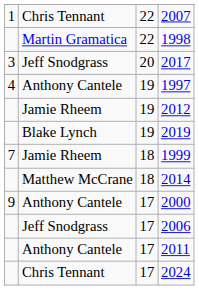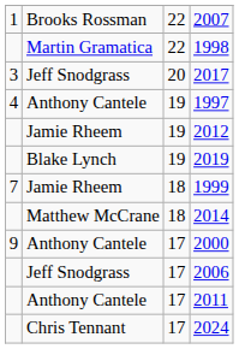2007 | column 2: Chris Tennant -> Brooks Rossman
